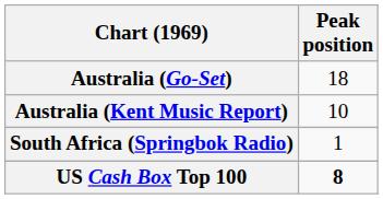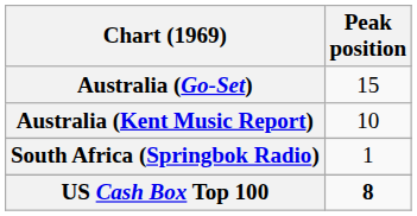Australia (Go-Set) | Peak position: 18 -> 15
